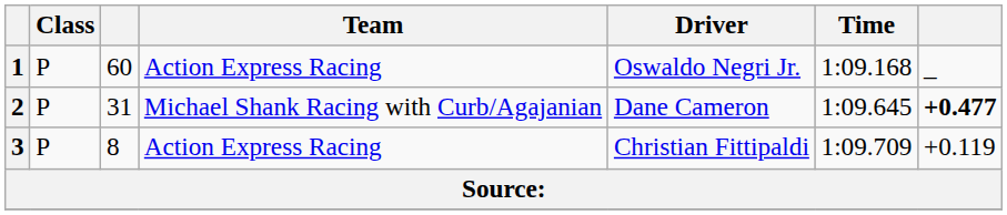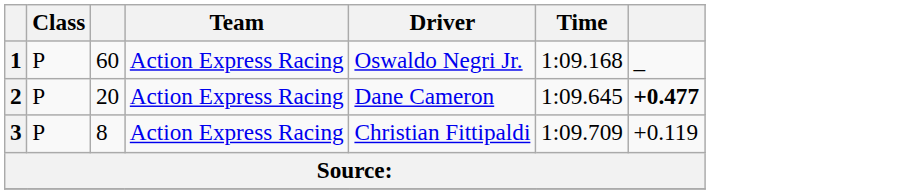2 | column 3: 31 -> 20
2 | Team: Michael Shank Racing with Curb/Agajanian -> Action Express Racing
